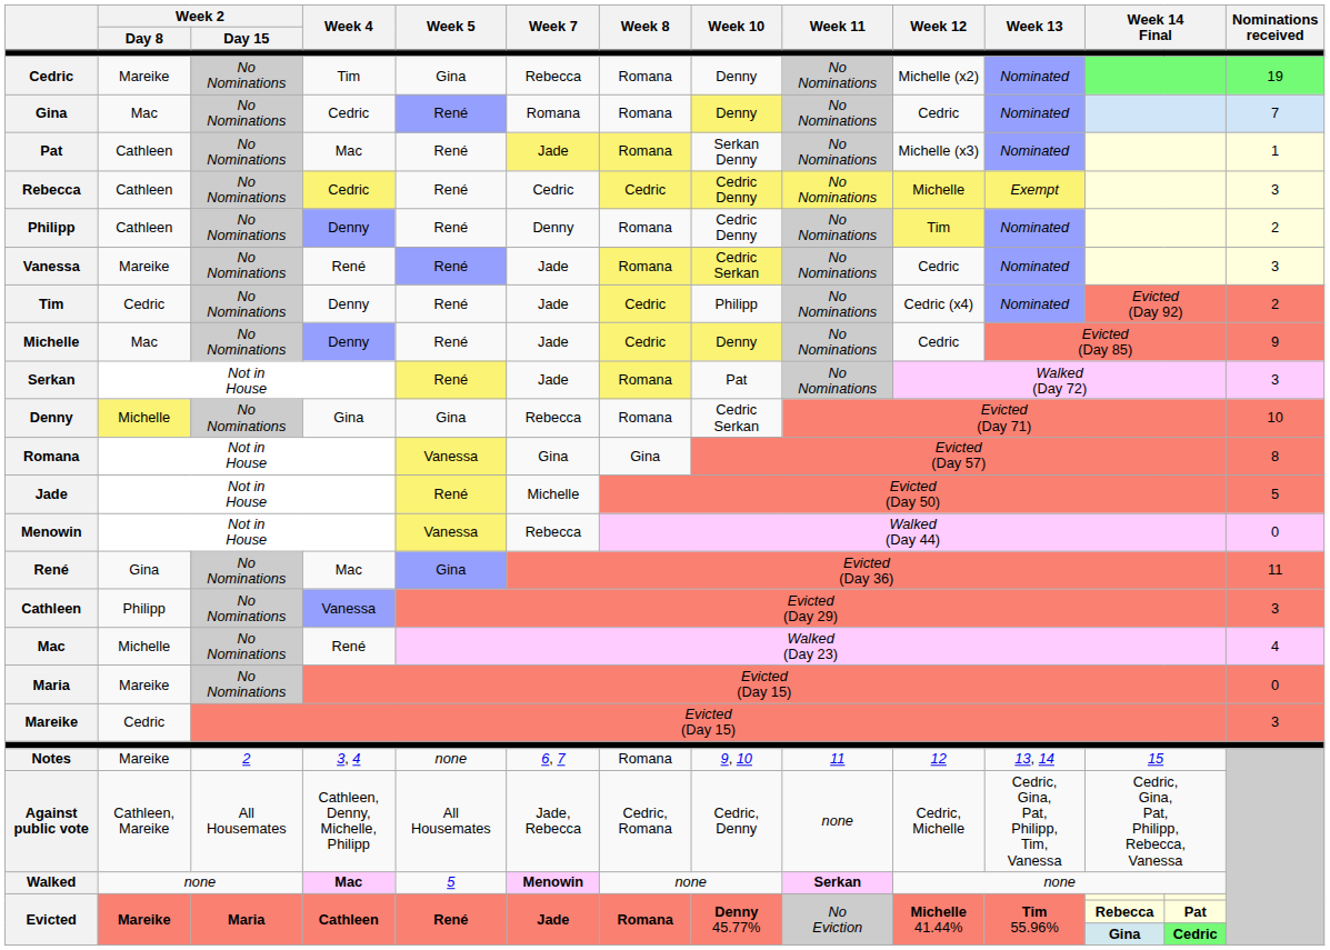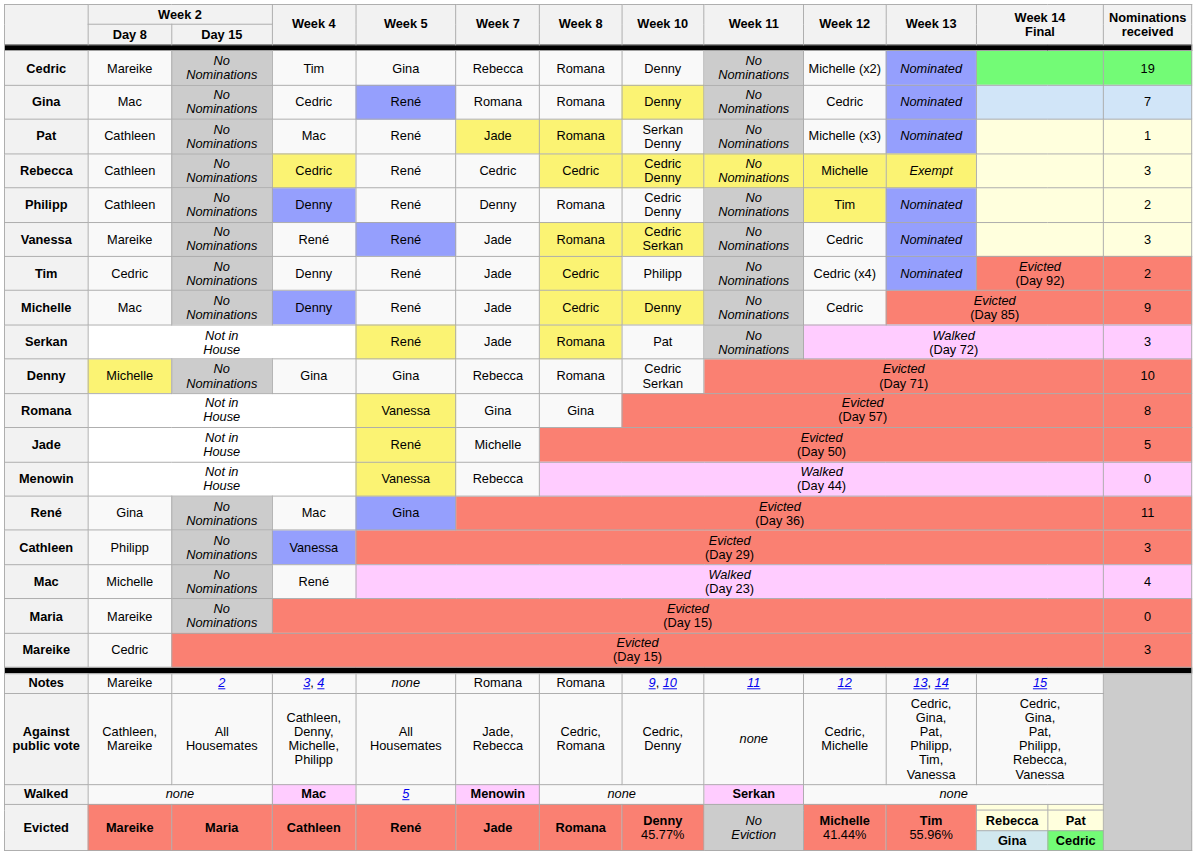Notes | Week 7: 6, 7 -> Romana
